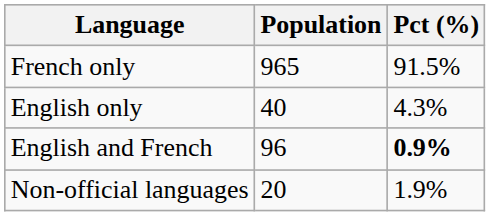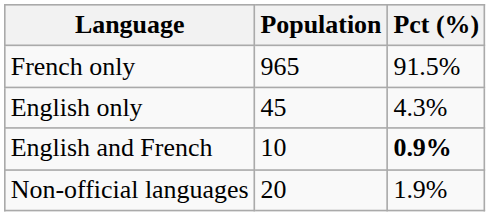English only | Population: 40 -> 45
English and French | Population: 96 -> 10
